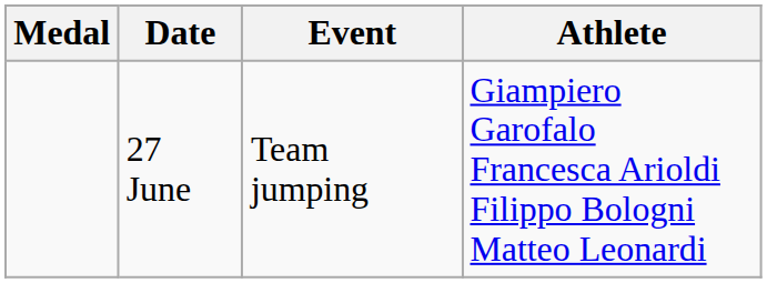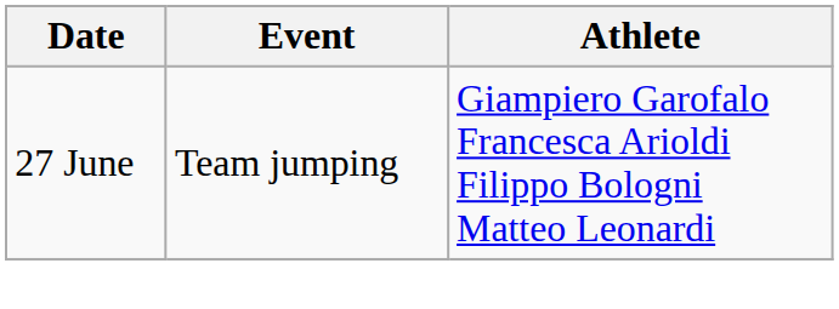- column: Medal
